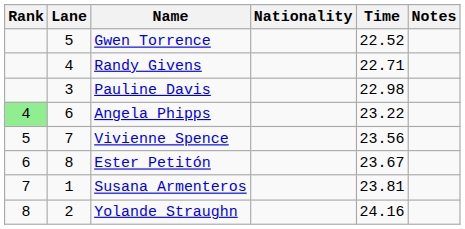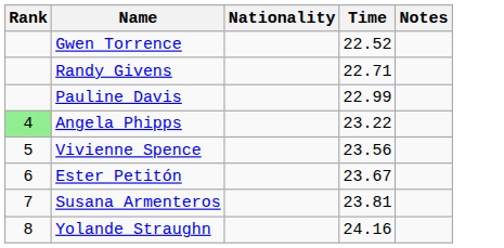- column: Lane | 5 | 4 | 3 | 6 | 7 | 8 | 1 | 2
Pauline Davis | Time: 22.98 -> 22.99
